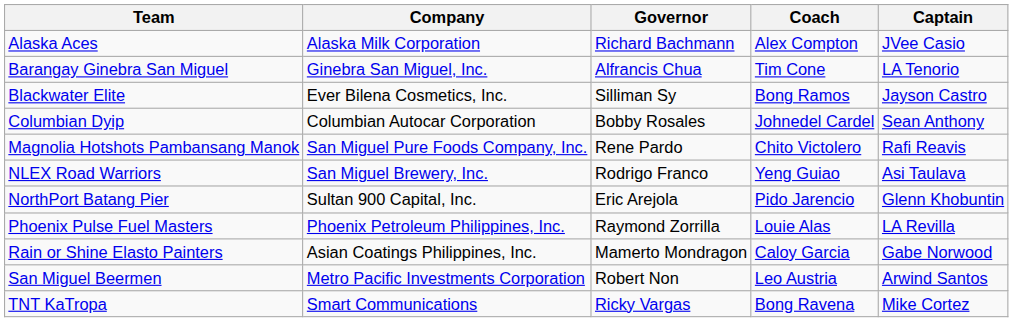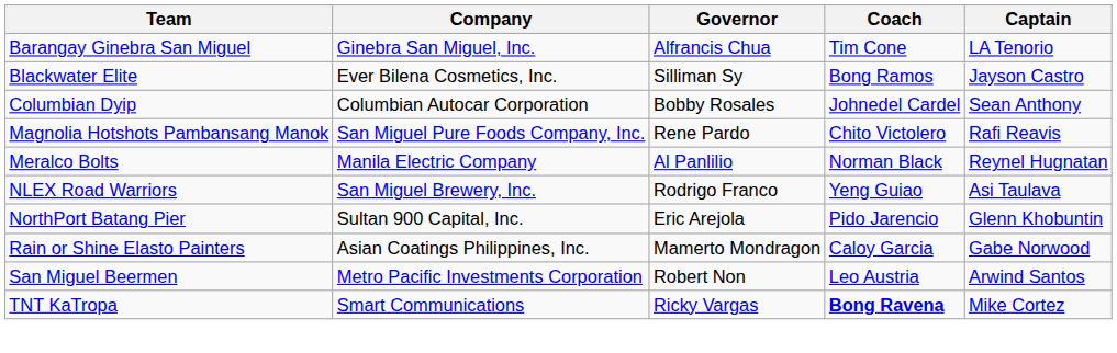- row: Alaska Aces | Alaska Milk Corporation | Richard Bachmann | Alex Compton | JVee Casio
+ row: Meralco Bolts | Manila Electric Company | Al Panlilio | Norman Black | Reynel Hugnatan
- row: Phoenix Pulse Fuel Masters | Phoenix Petroleum Philippines, Inc. | Raymond Zorrilla | Louie Alas | LA Revilla
TNT KaTropa | Coach: normal -> bold
